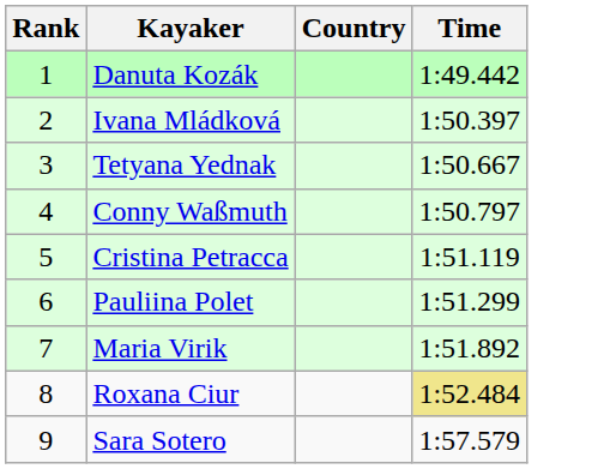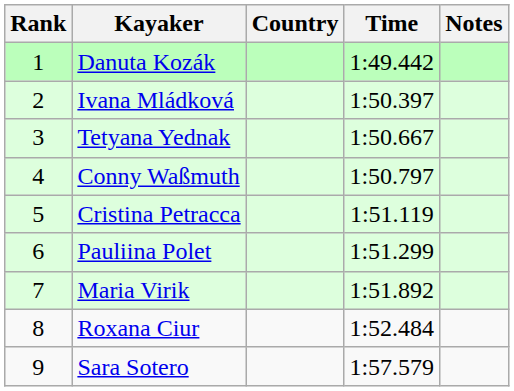+ column: Notes
Roxana Ciur | Time: khaki background -> no background
